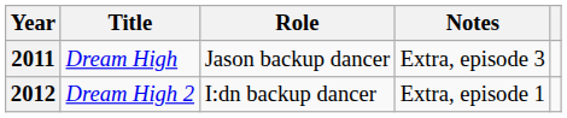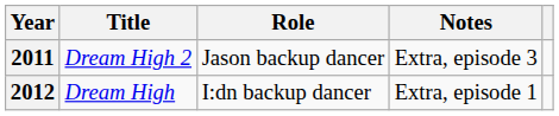2011 | Title: Dream High -> Dream High 2
2012 | Title: Dream High 2 -> Dream High
